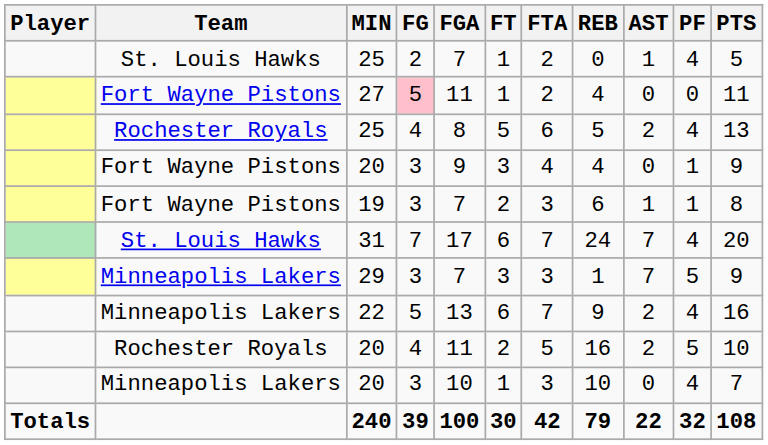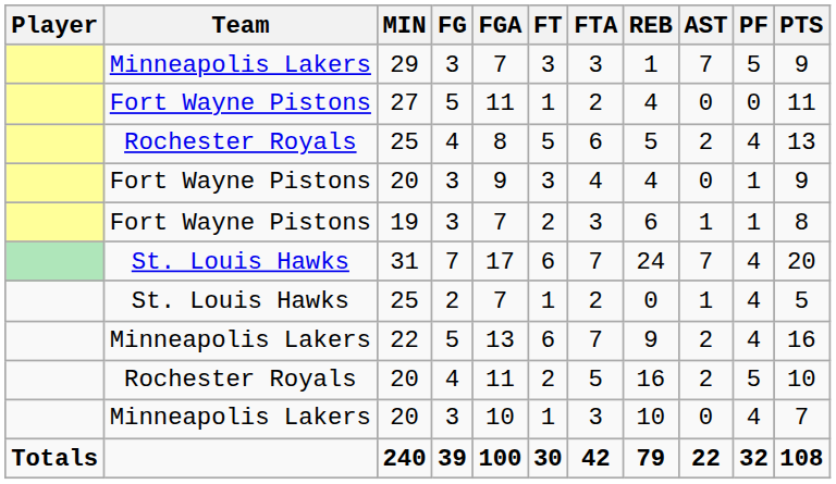rows swapped: 29 <-> St. Louis Hawks / 25
27 | FG: pink background -> no background
